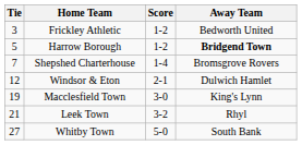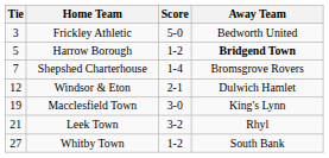Frickley Athletic | Score: 1-2 -> 5-0
Whitby Town | Score: 5-0 -> 1-2
